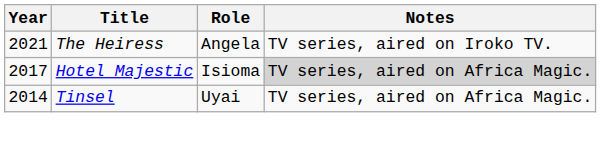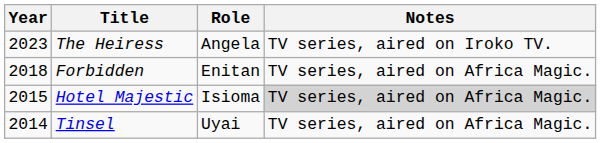The Heiress | Year: 2021 -> 2023
+ row: 2018 | Forbidden | Enitan | TV series, aired on Africa Magic.
Hotel Majestic | Year: 2017 -> 2015
